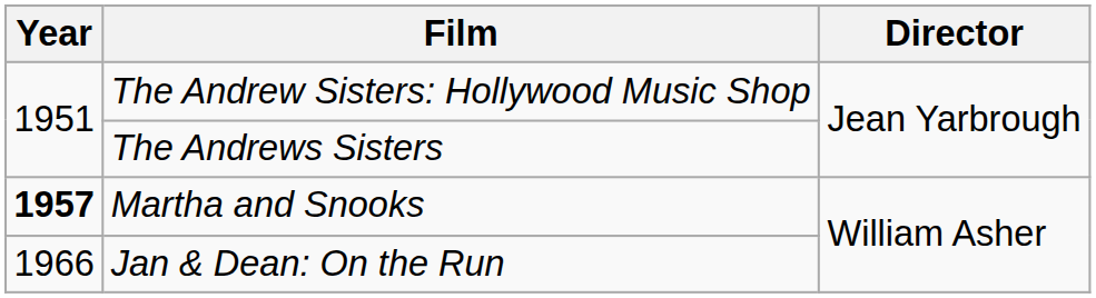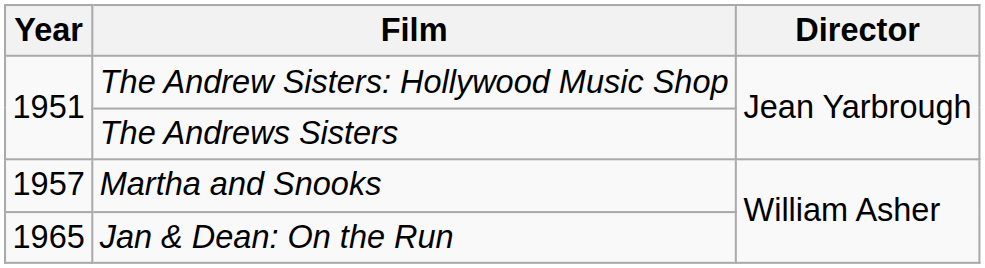Martha and Snooks | Year: bold -> normal
Jan & Dean: On the Run | Year: 1966 -> 1965
